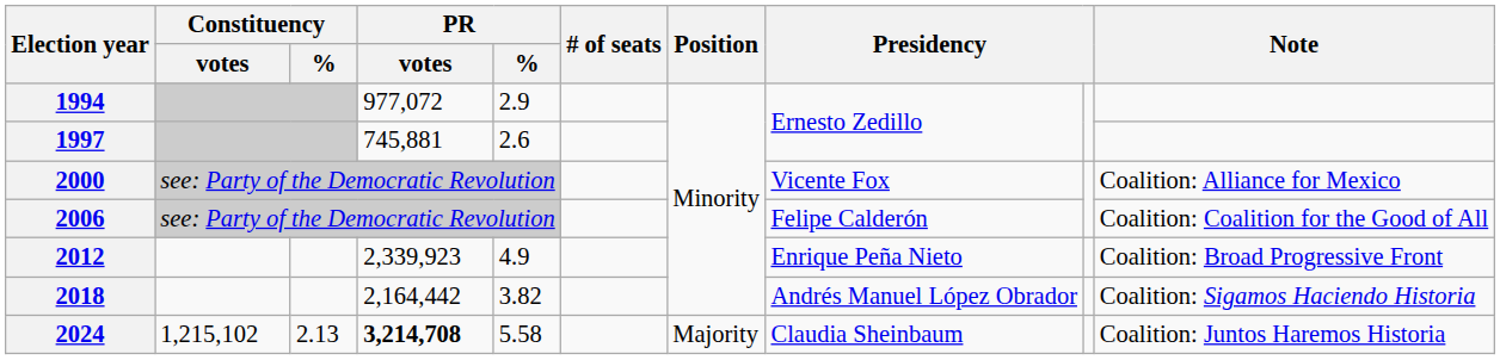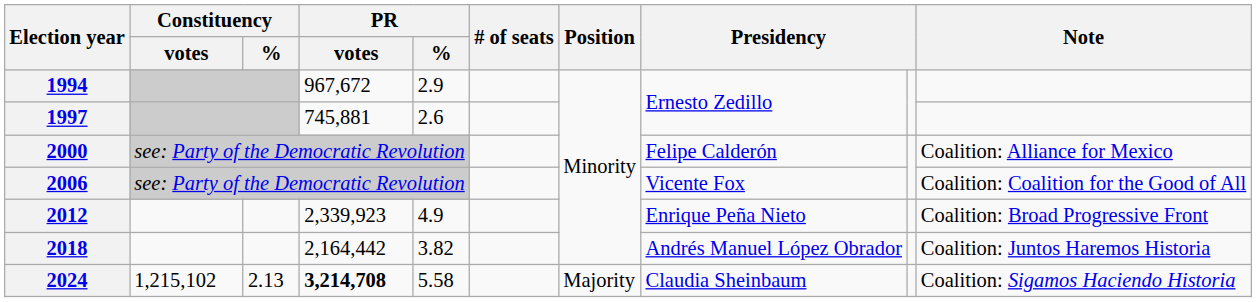1994 | PR / votes: 977,072 -> 967,672
2000 | column 8: Vicente Fox -> Felipe Calderón
2006 | column 8: Felipe Calderón -> Vicente Fox
2018 | Note: Coalition: Sigamos Haciendo Historia -> Coalition: Juntos Haremos Historia
2024 | Note: Coalition: Juntos Haremos Historia -> Coalition: Sigamos Haciendo Historia
